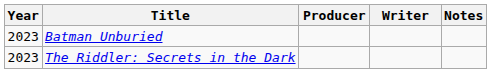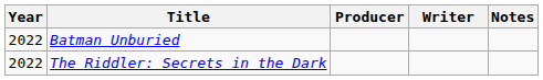Batman Unburied | Year: 2023 -> 2022
The Riddler: Secrets in the Dark | Year: 2023 -> 2022
